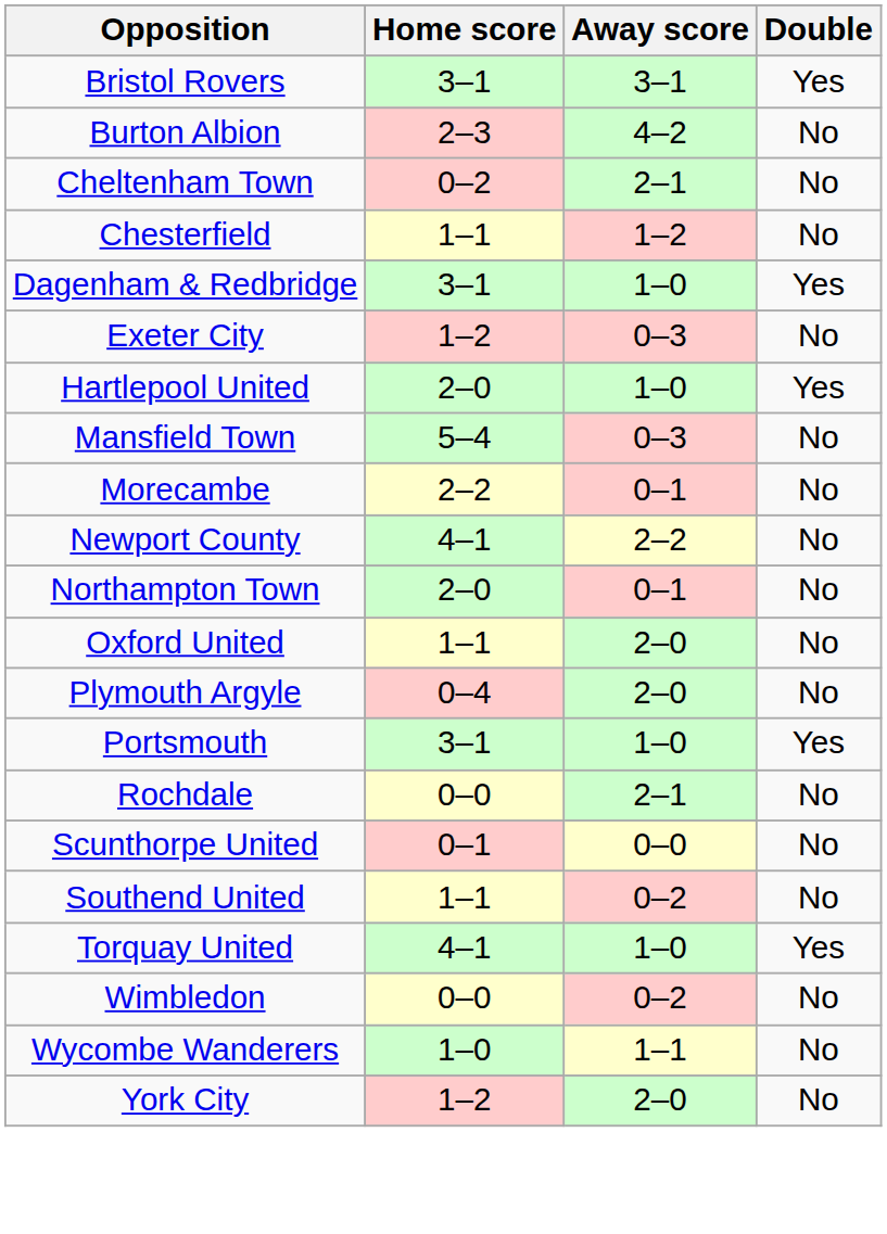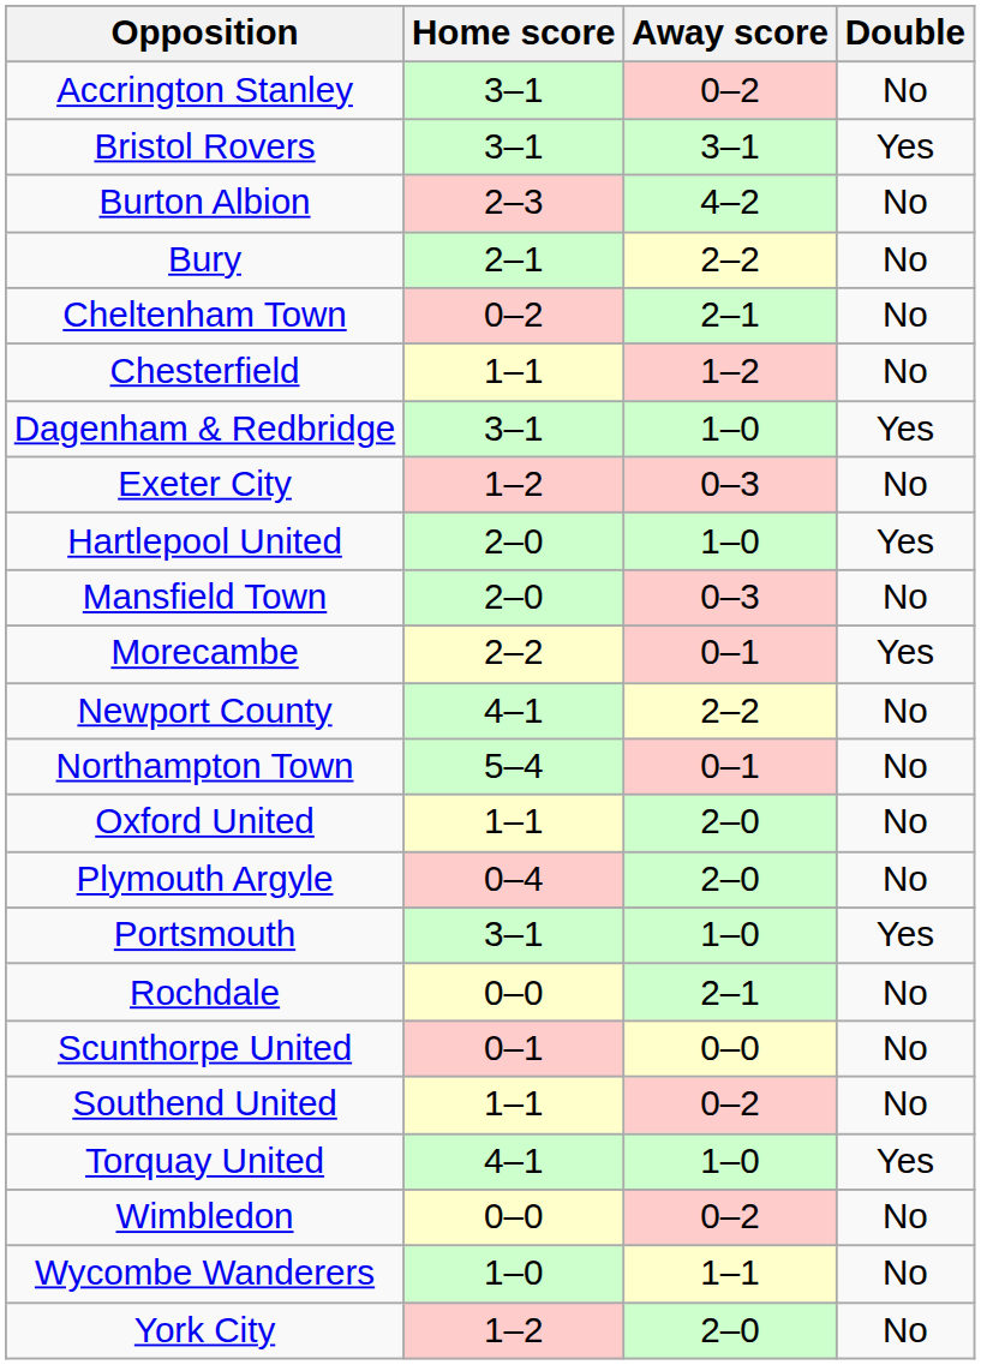+ row: Accrington Stanley | 3–1 | 0–2 | No
+ row: Bury | 2–1 | 2–2 | No
Mansfield Town | Home score: 5–4 -> 2–0
Morecambe | Double: No -> Yes
Northampton Town | Home score: 2–0 -> 5–4
